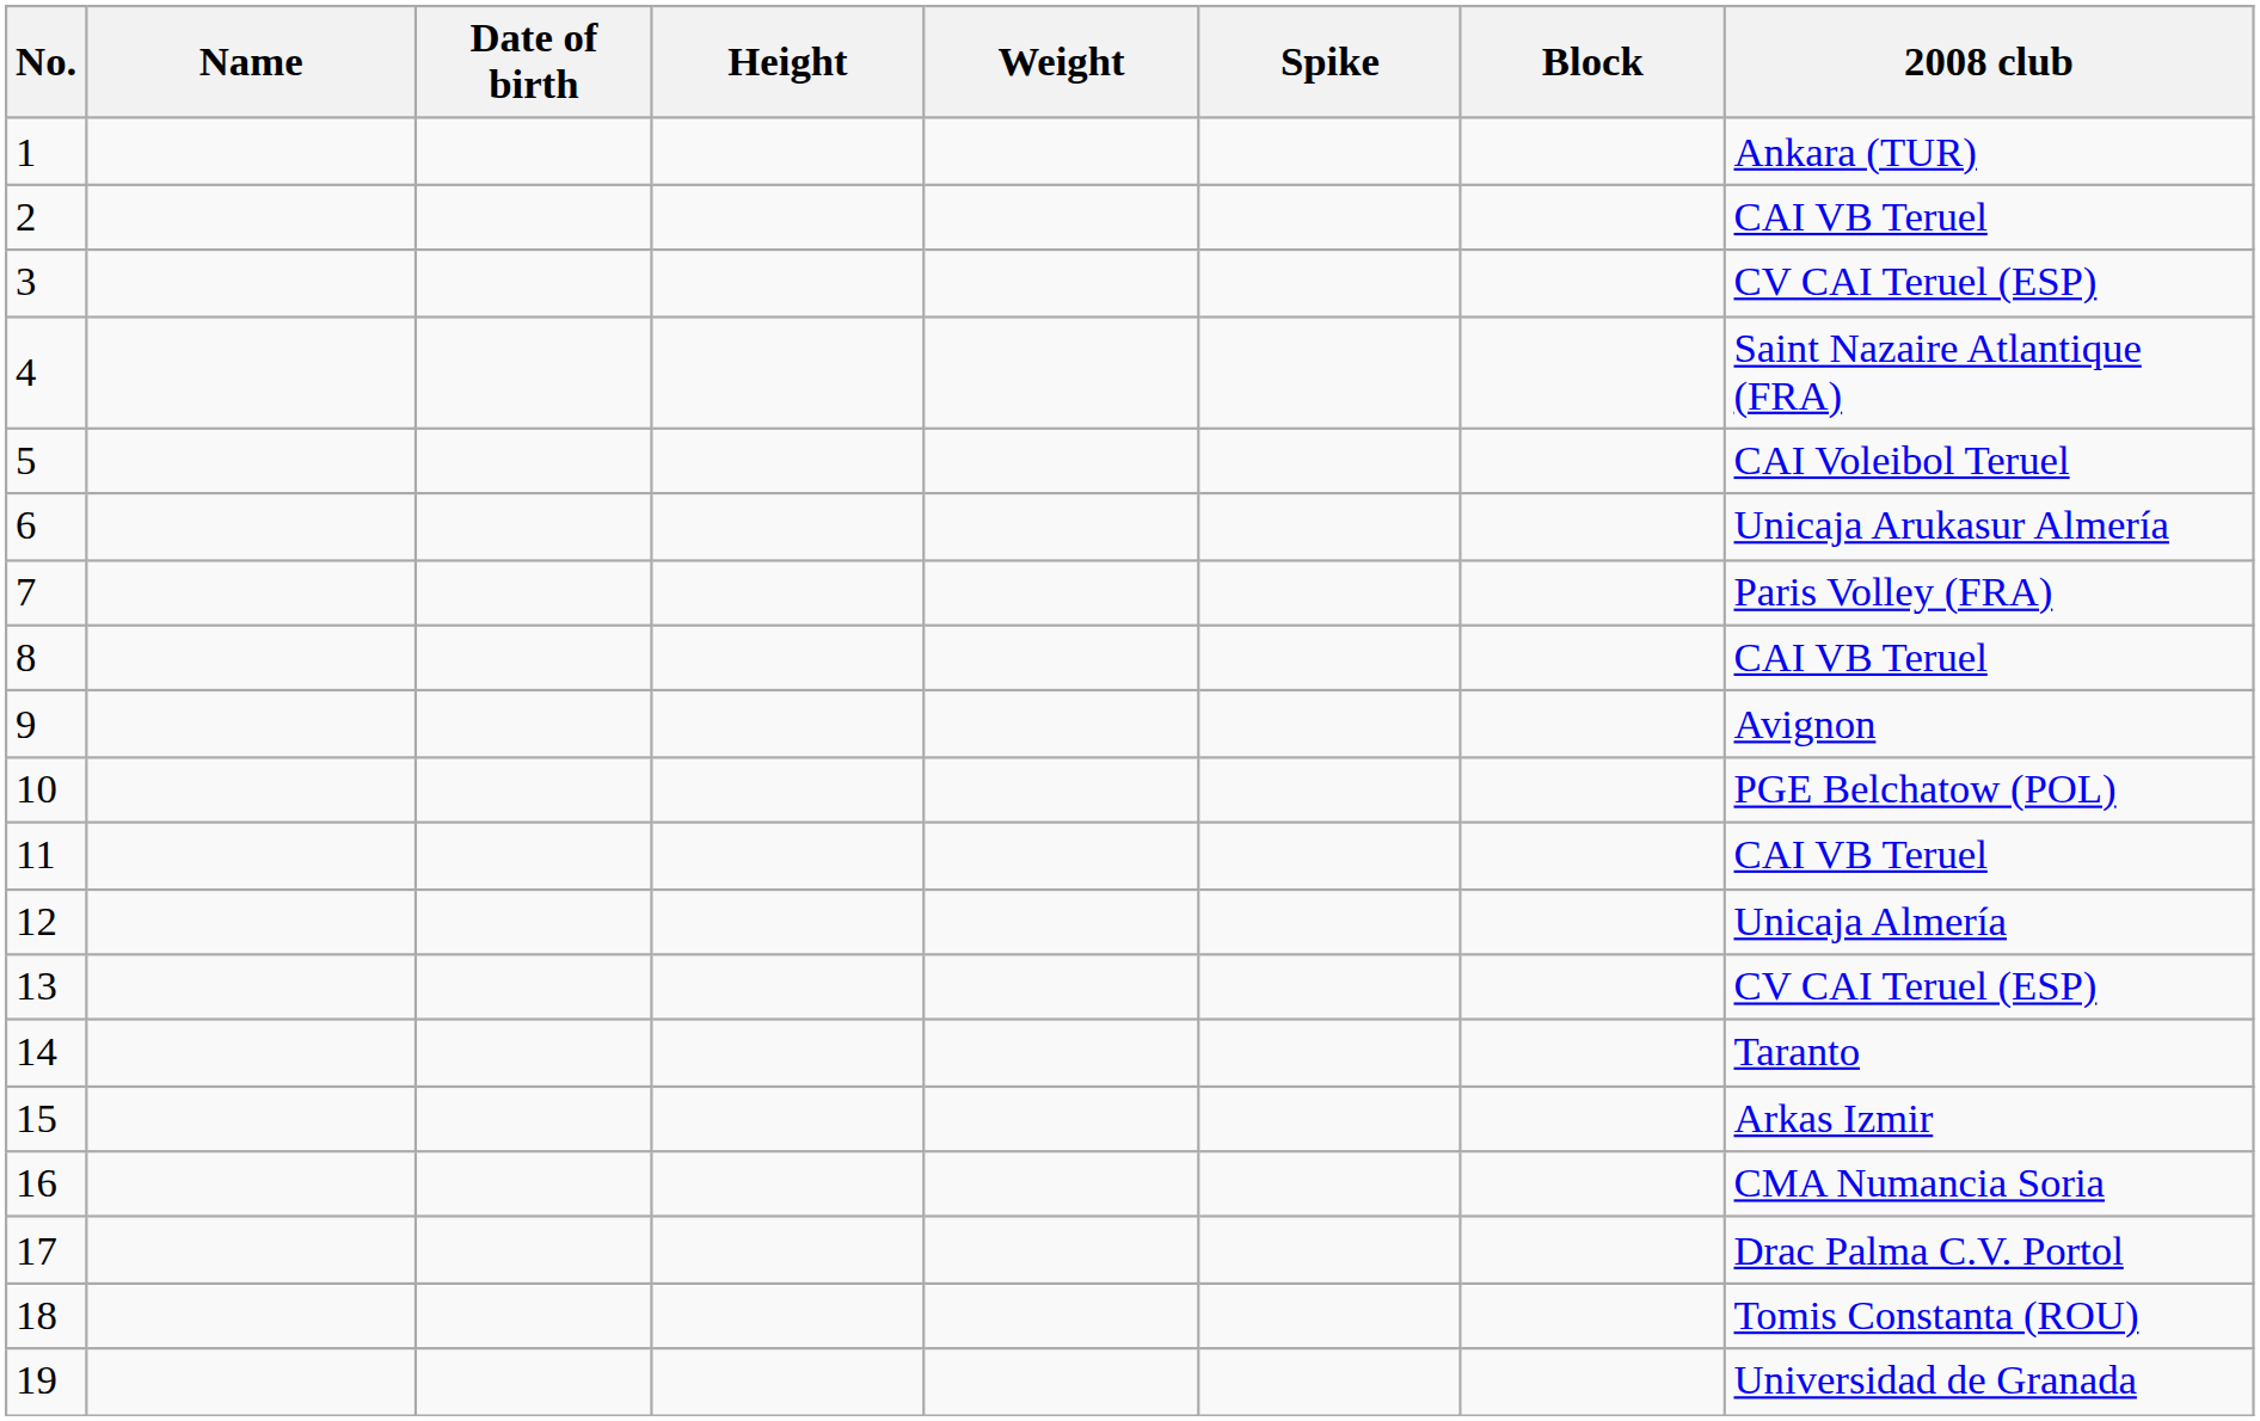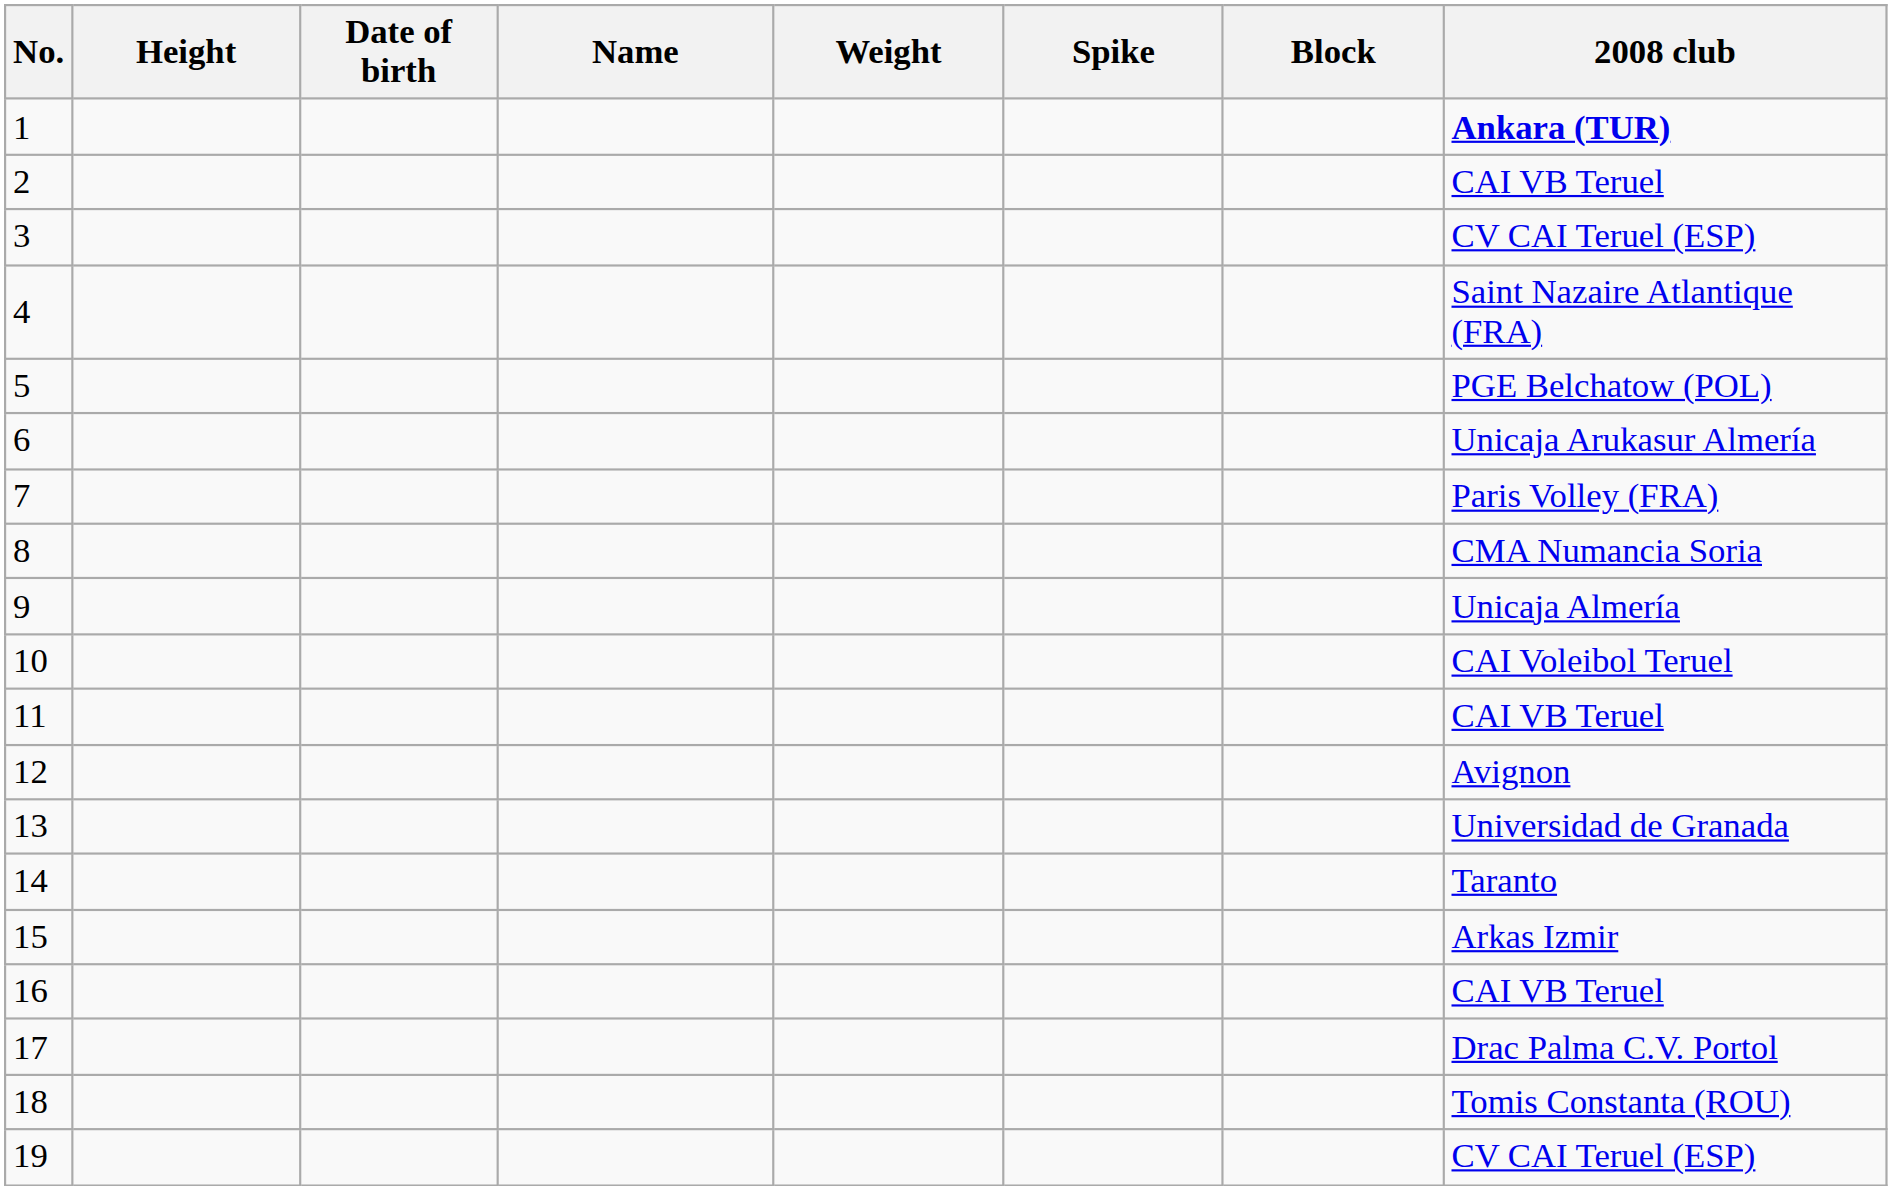columns swapped: Name <-> Height
1 | 2008 club: normal -> bold
5 | 2008 club: CAI Voleibol Teruel -> PGE Belchatow (POL)
8 | 2008 club: CAI VB Teruel -> CMA Numancia Soria
9 | 2008 club: Avignon -> Unicaja Almería
10 | 2008 club: PGE Belchatow (POL) -> CAI Voleibol Teruel
12 | 2008 club: Unicaja Almería -> Avignon
13 | 2008 club: CV CAI Teruel (ESP) -> Universidad de Granada
16 | 2008 club: CMA Numancia Soria -> CAI VB Teruel
19 | 2008 club: Universidad de Granada -> CV CAI Teruel (ESP)
